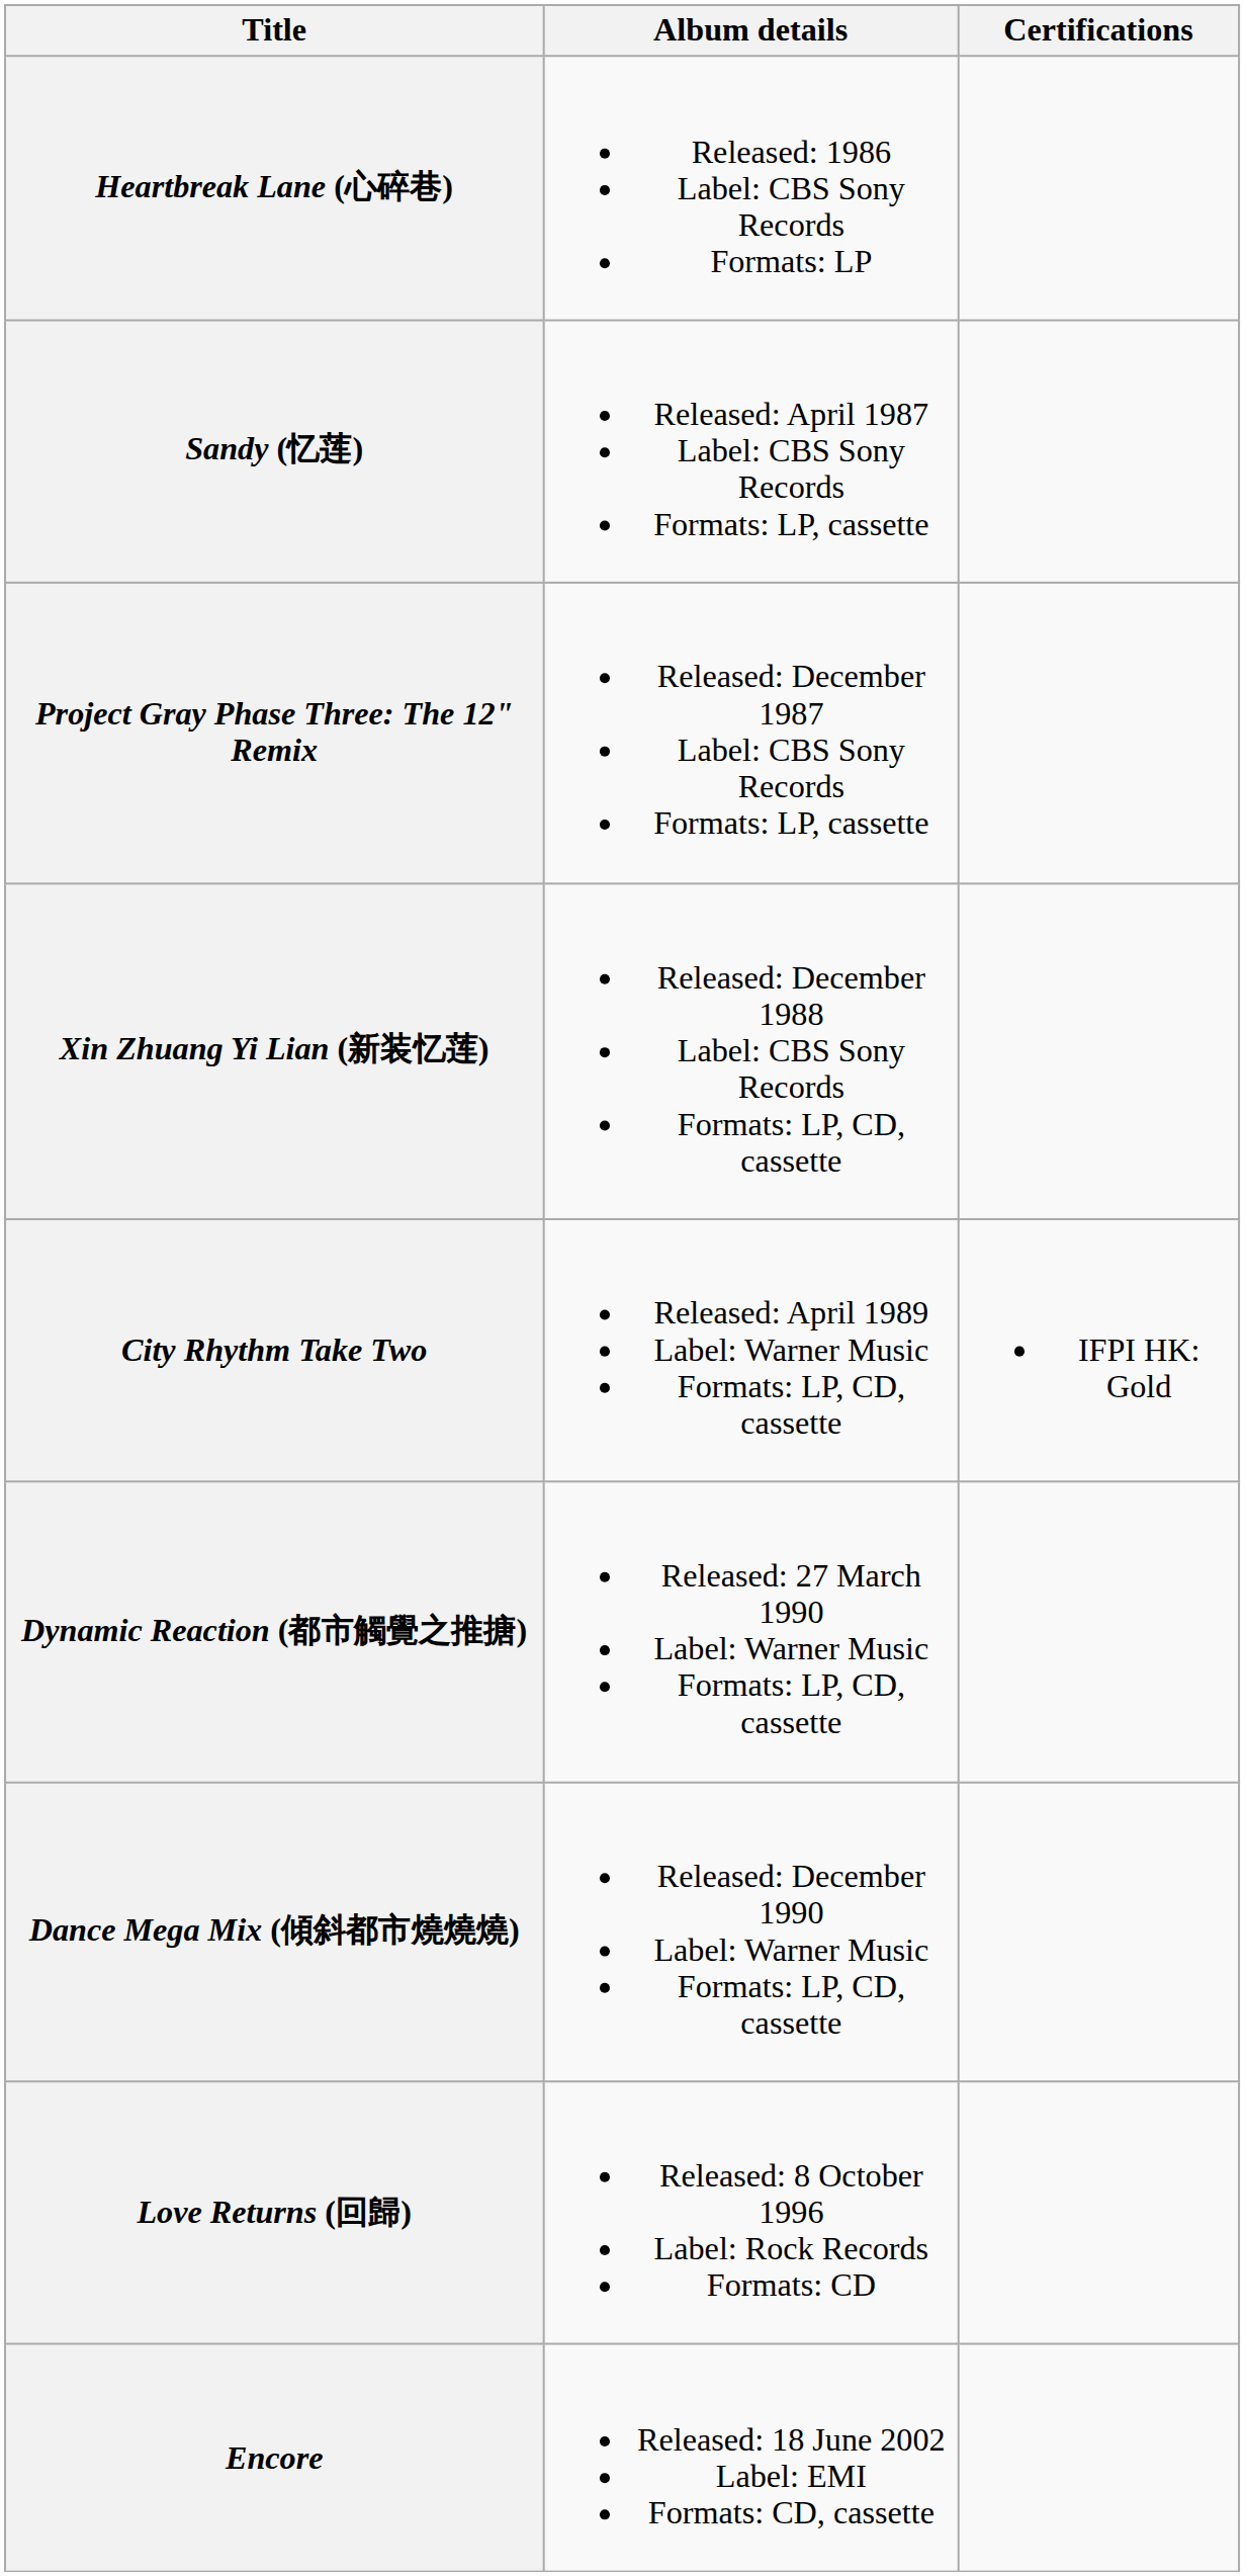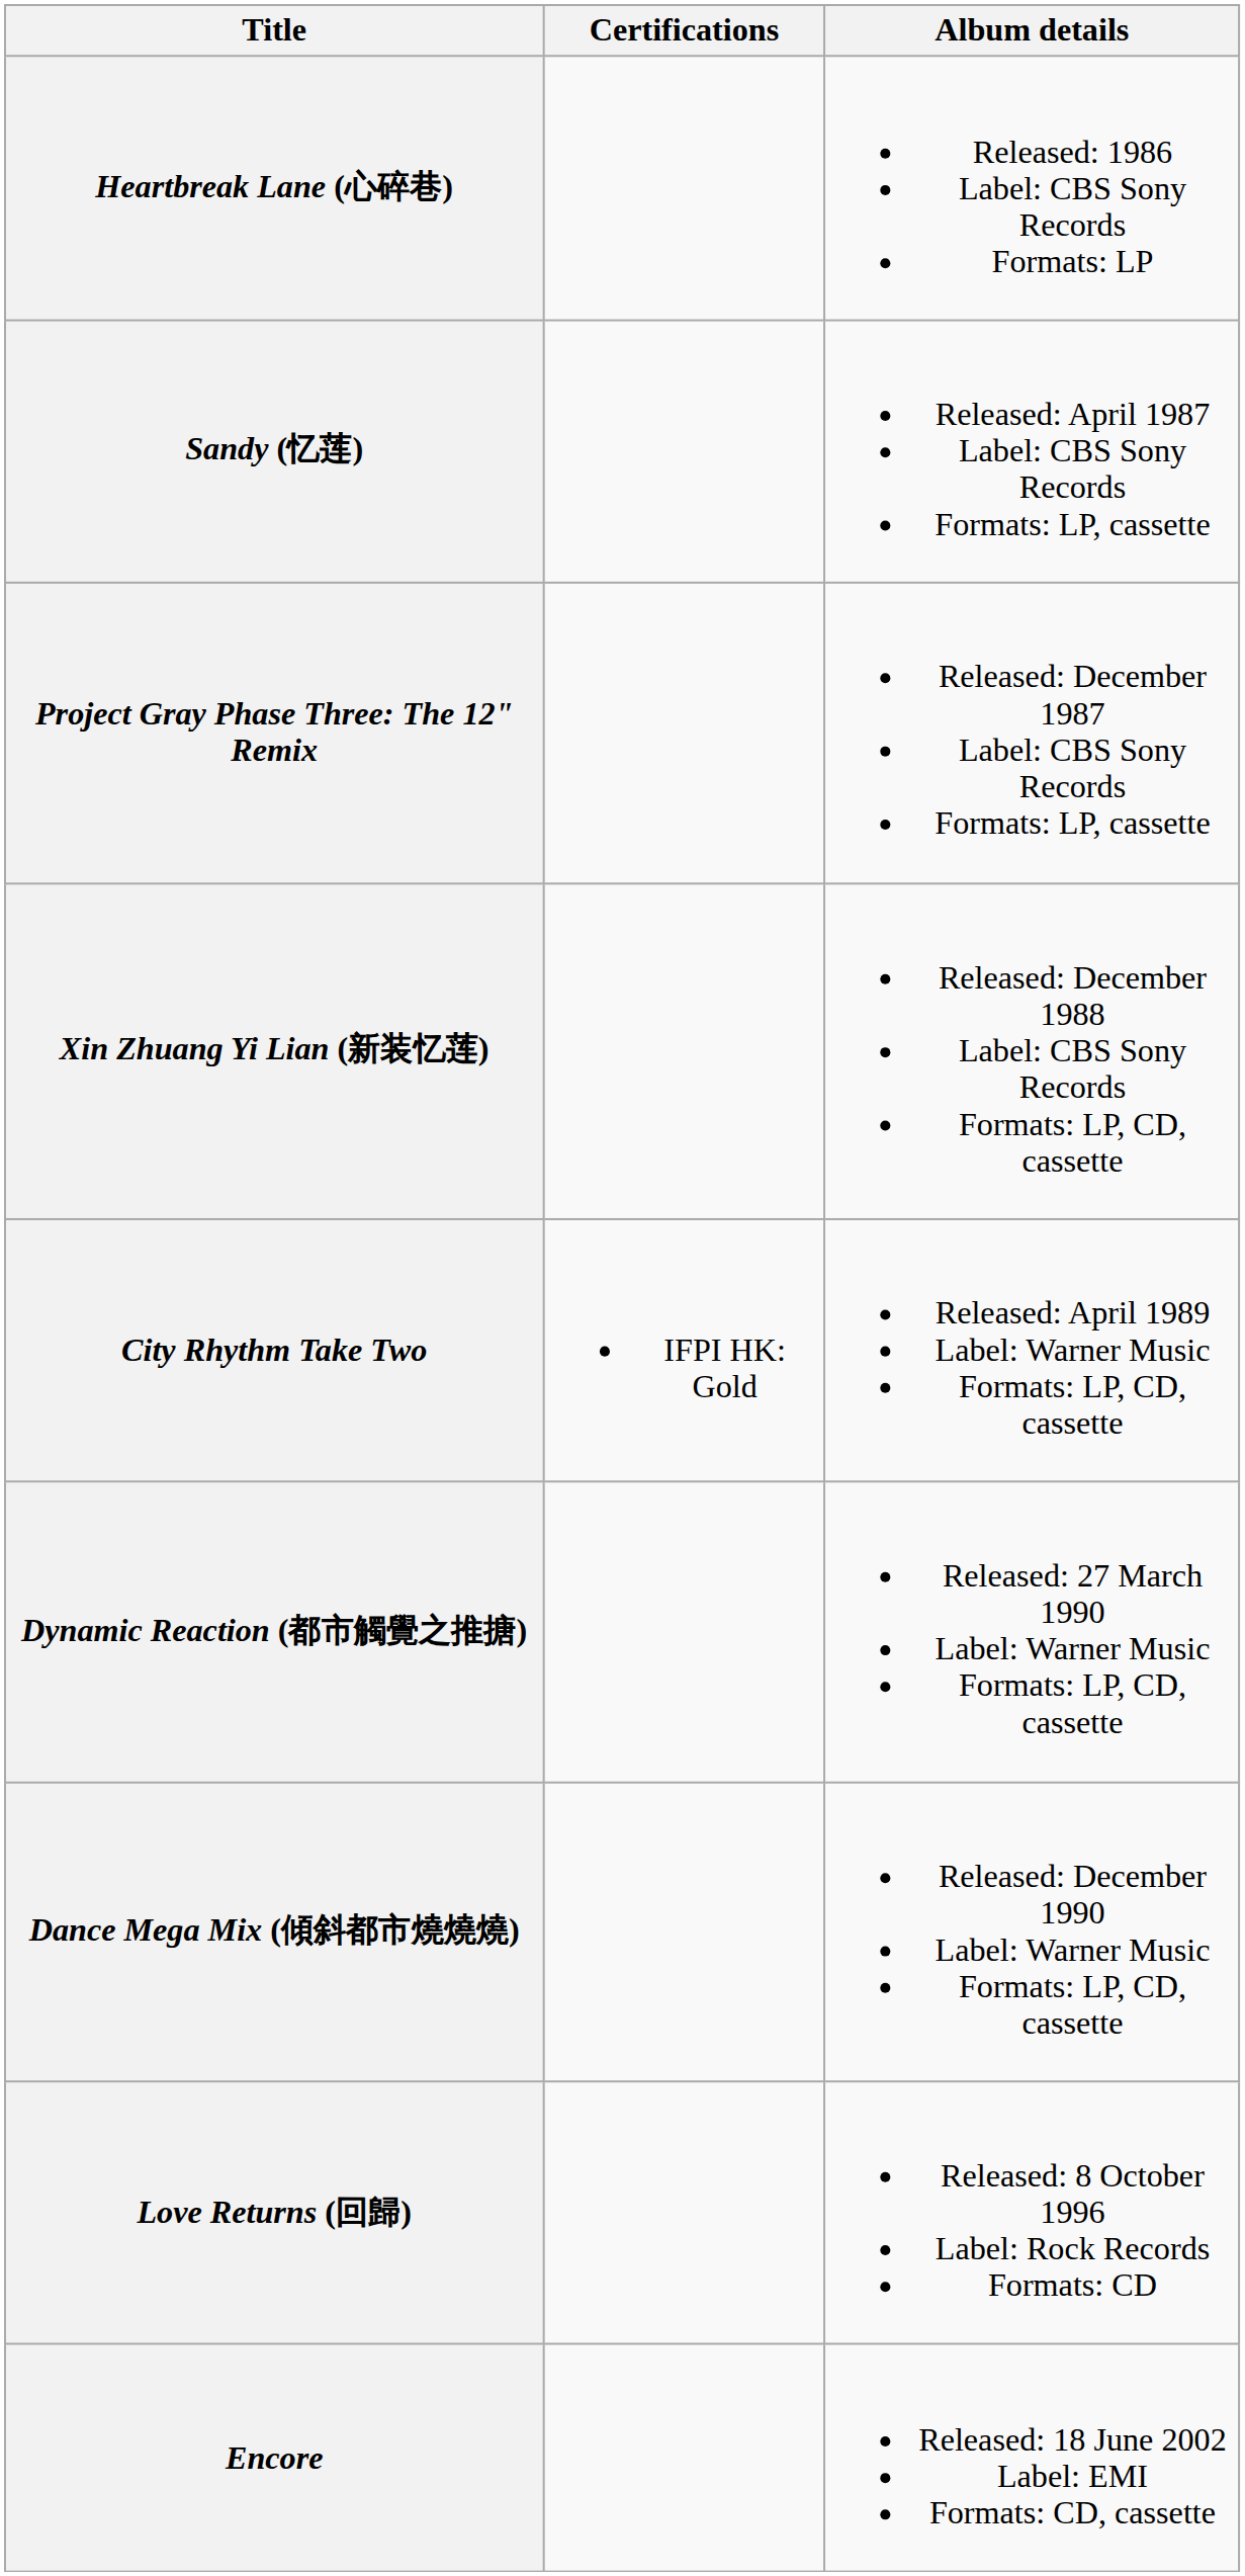columns swapped: Album details <-> Certifications
